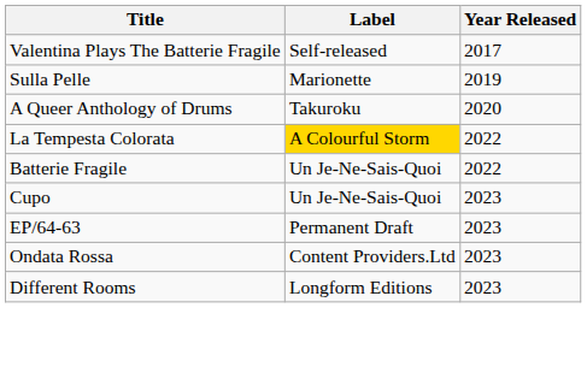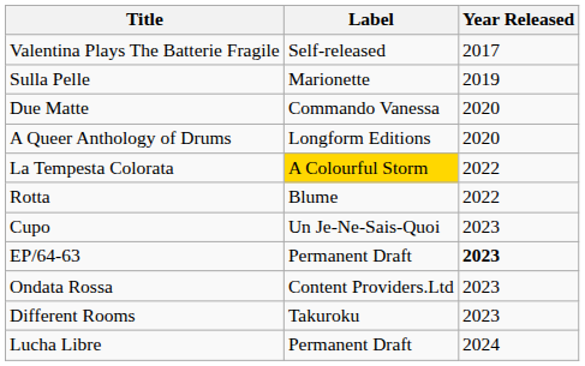+ row: Due Matte | Commando Vanessa | 2020
A Queer Anthology of Drums | Label: Takuroku -> Longform Editions
- row: Batterie Fragile | Un Je-Ne-Sais-Quoi | 2022
+ row: Rotta | Blume | 2022
EP/64-63 | Year Released: normal -> bold
Different Rooms | Label: Longform Editions -> Takuroku
+ row: Lucha Libre | Permanent Draft | 2024
